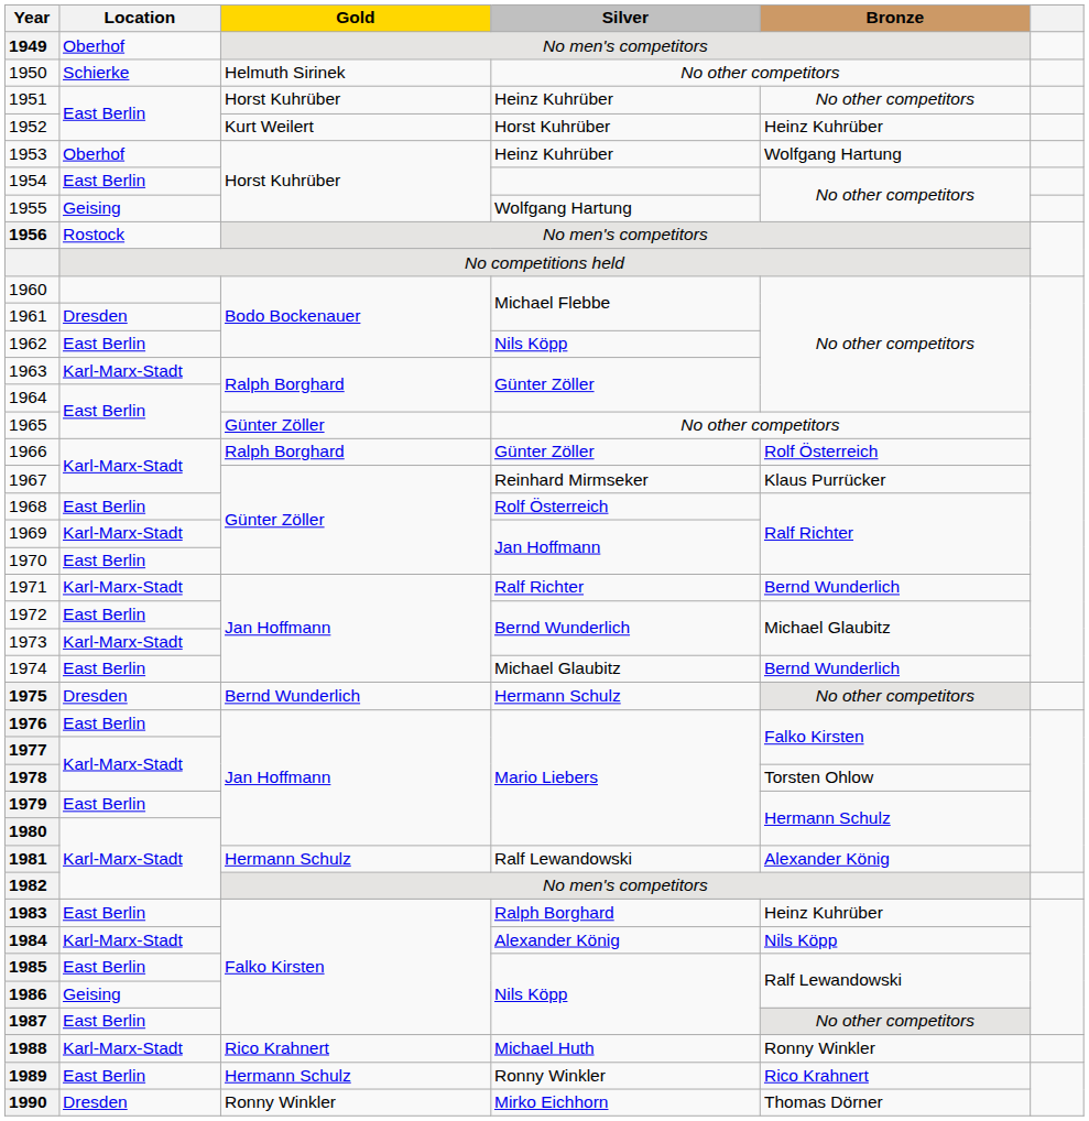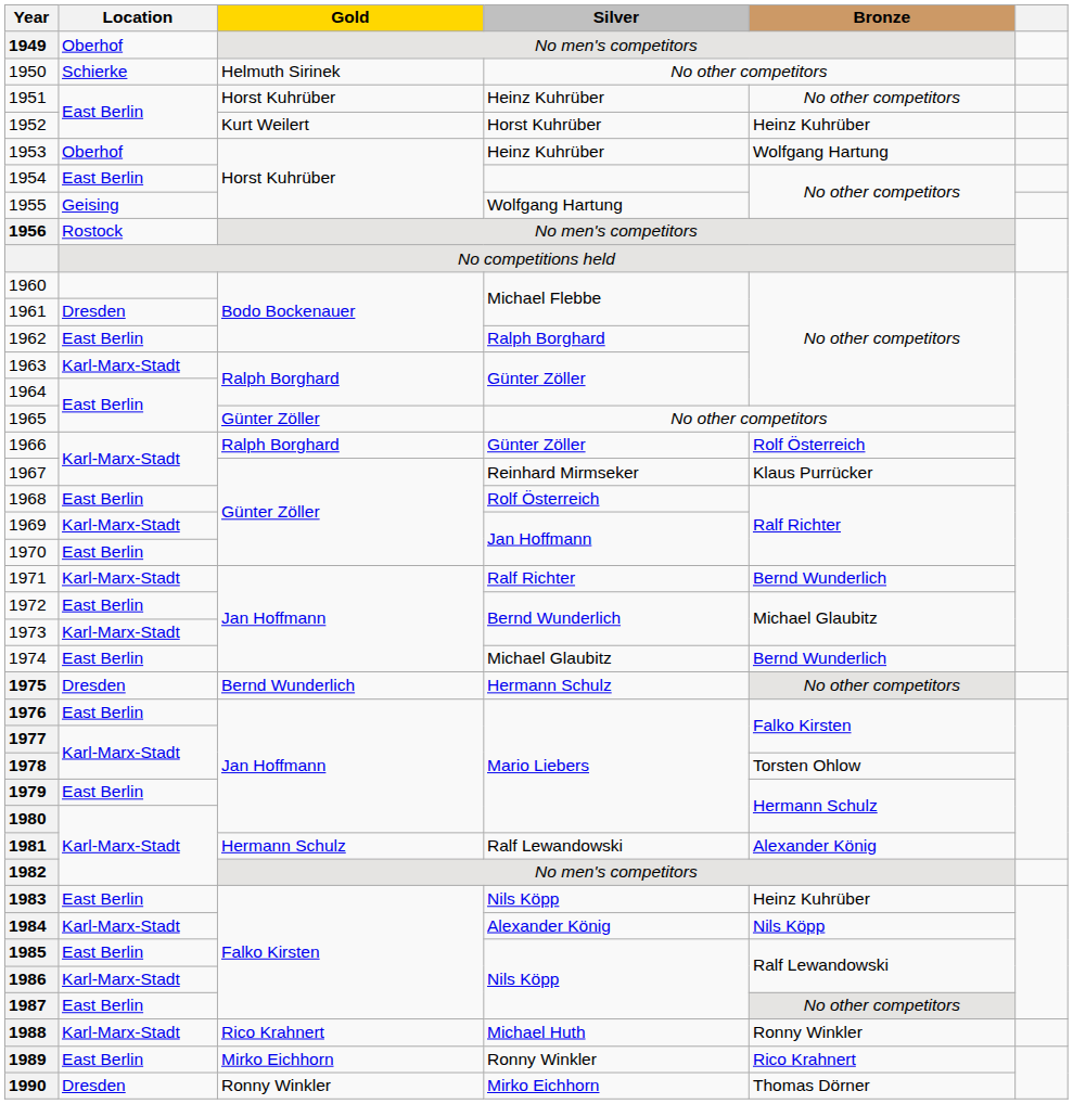1962 | Silver: Nils Köpp -> Ralph Borghard
1983 | Silver: Ralph Borghard -> Nils Köpp
1986 | Location: Geising -> Karl-Marx-Stadt
1989 | Gold: Hermann Schulz -> Mirko Eichhorn
